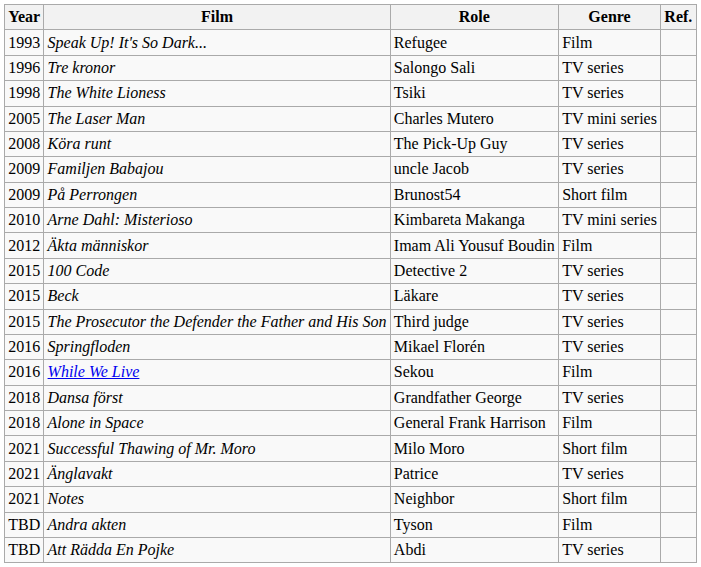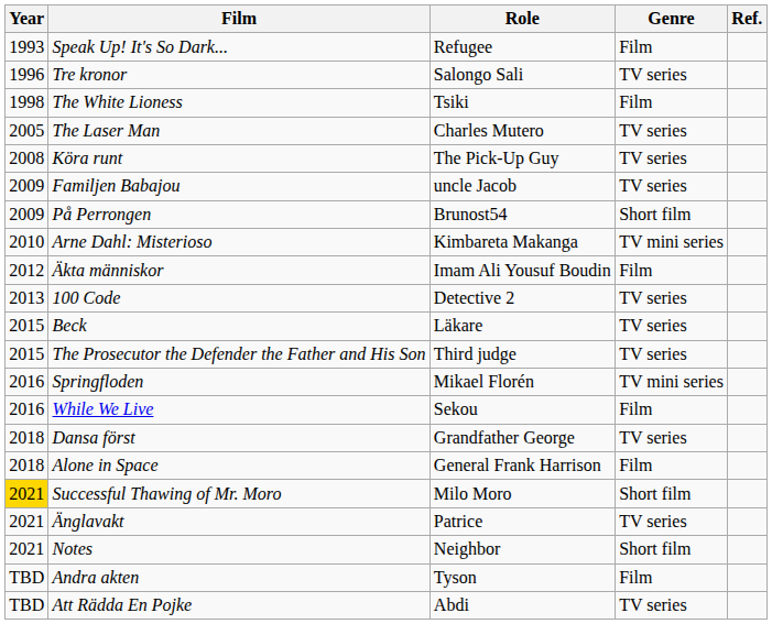The White Lioness | Genre: TV series -> Film
The Laser Man | Genre: TV mini series -> TV series
100 Code | Year: 2015 -> 2013
Springfloden | Genre: TV series -> TV mini series
Successful Thawing of Mr. Moro | Year: no background -> gold background
